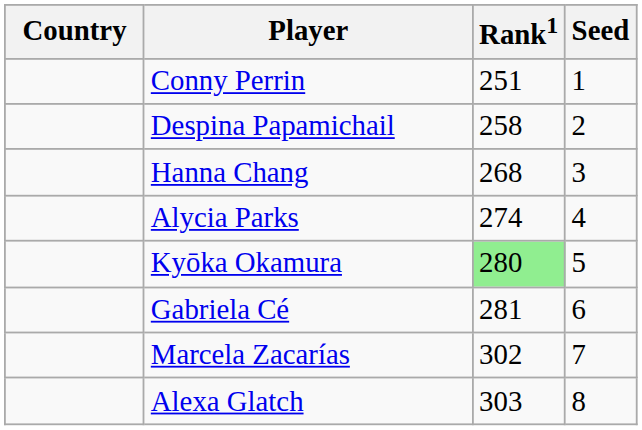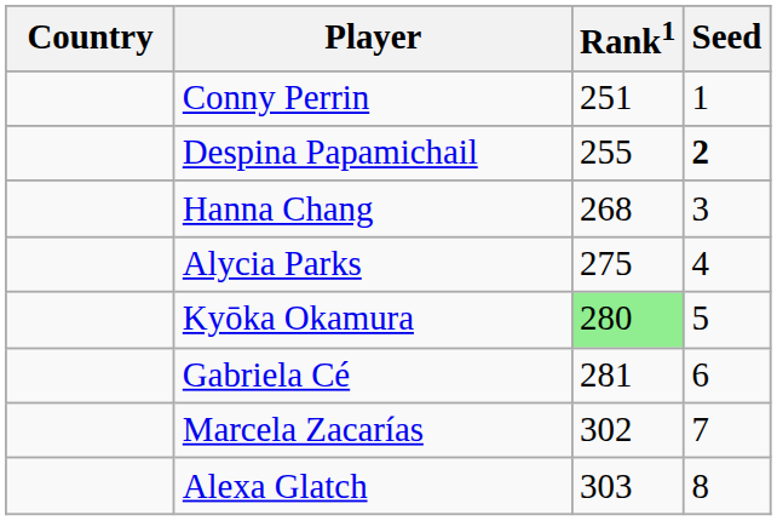Despina Papamichail | Rank1: 258 -> 255
Despina Papamichail | Seed: normal -> bold
Alycia Parks | Rank1: 274 -> 275
